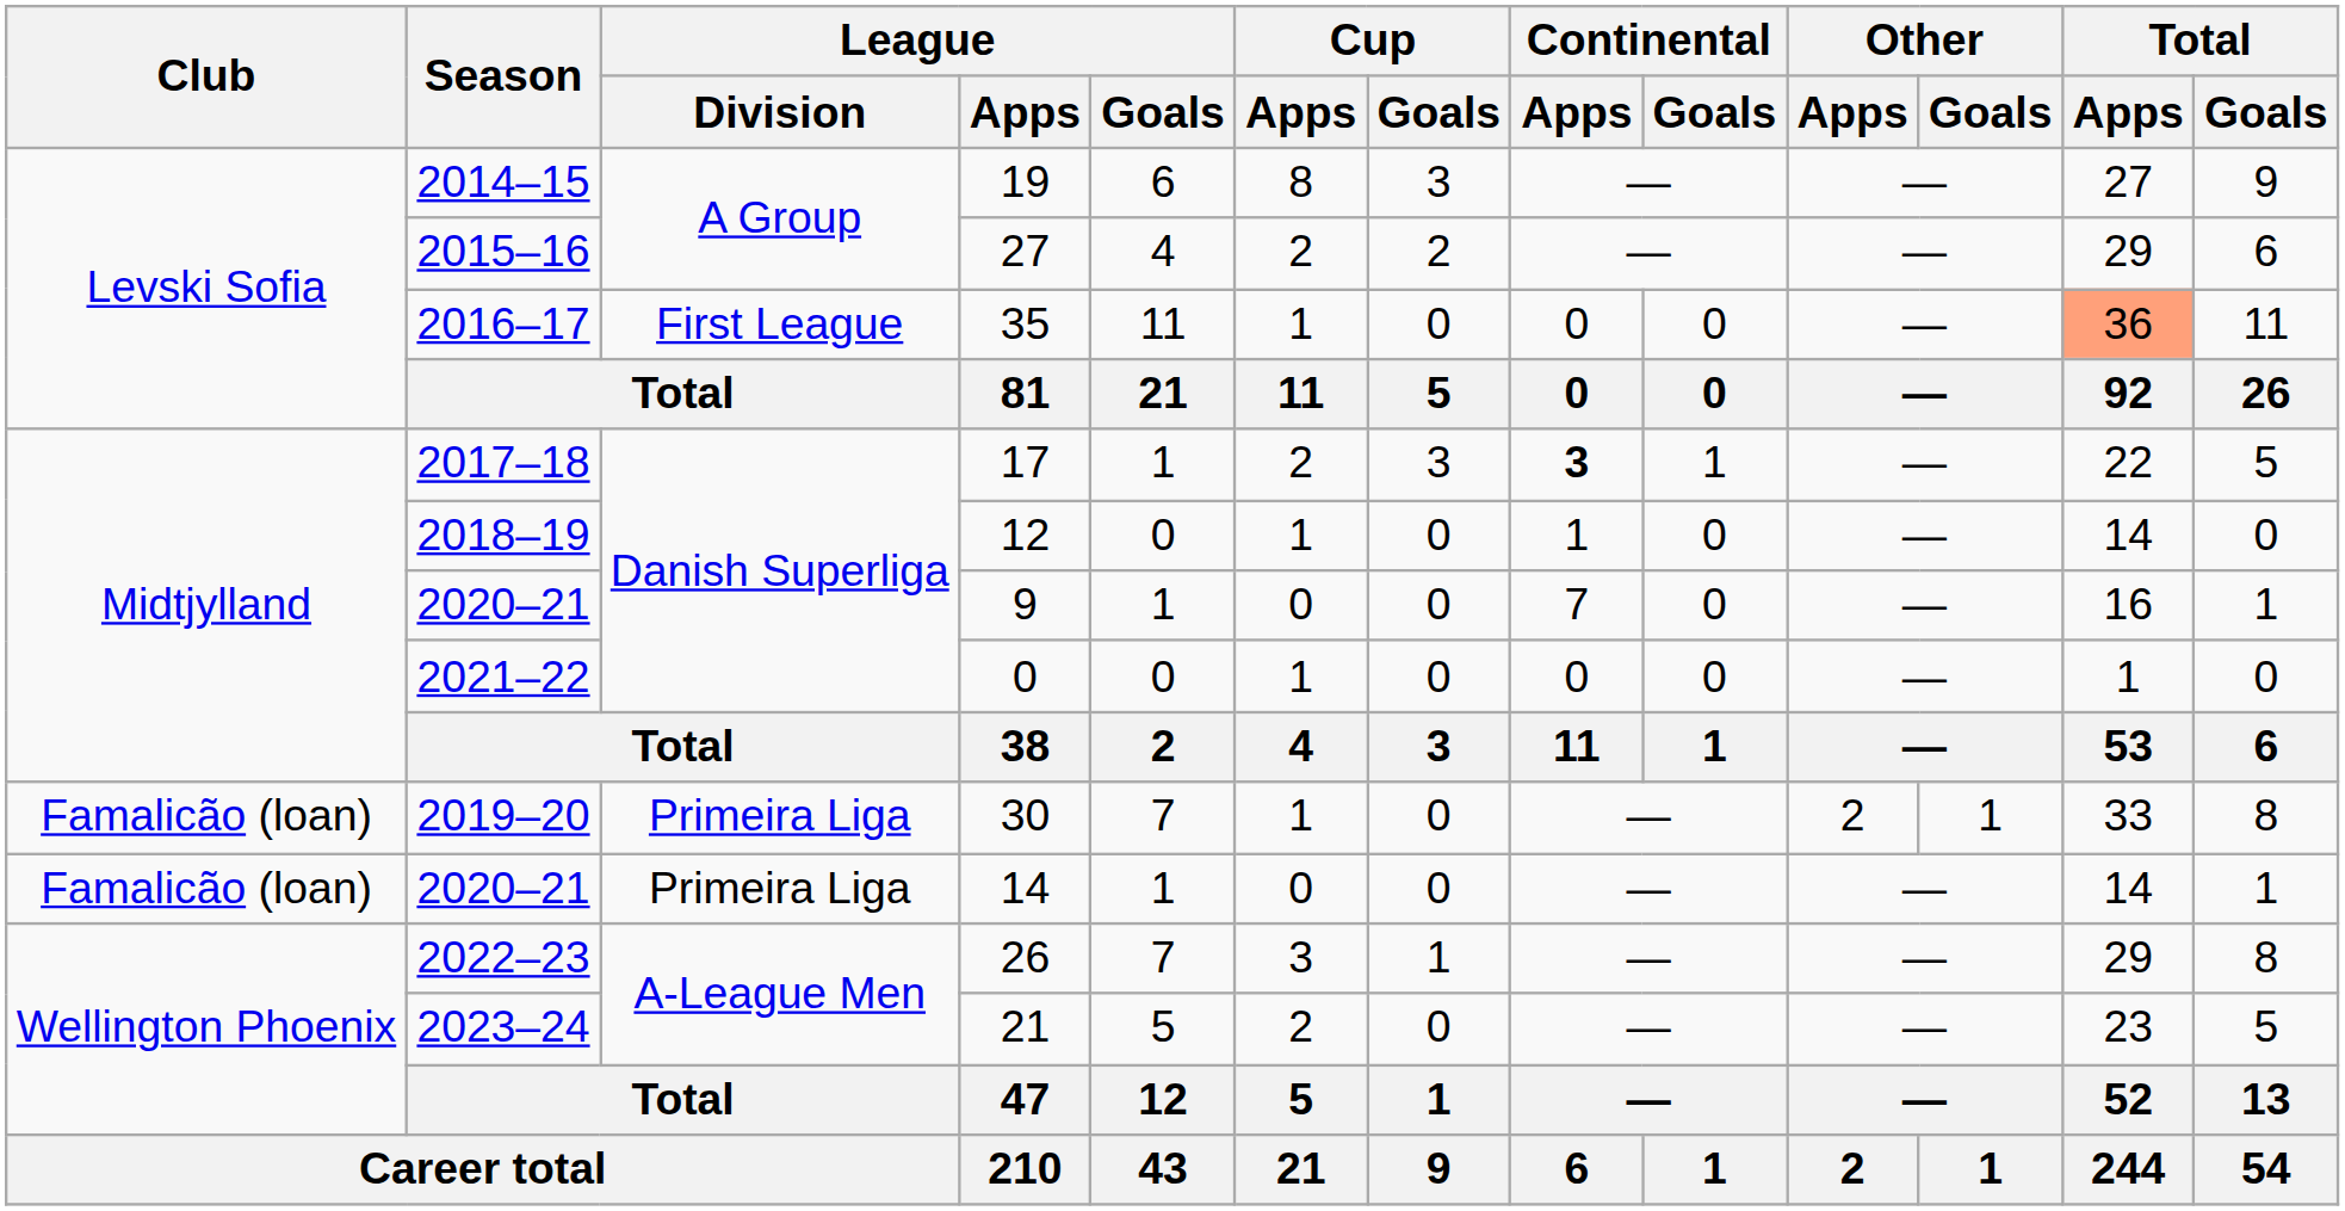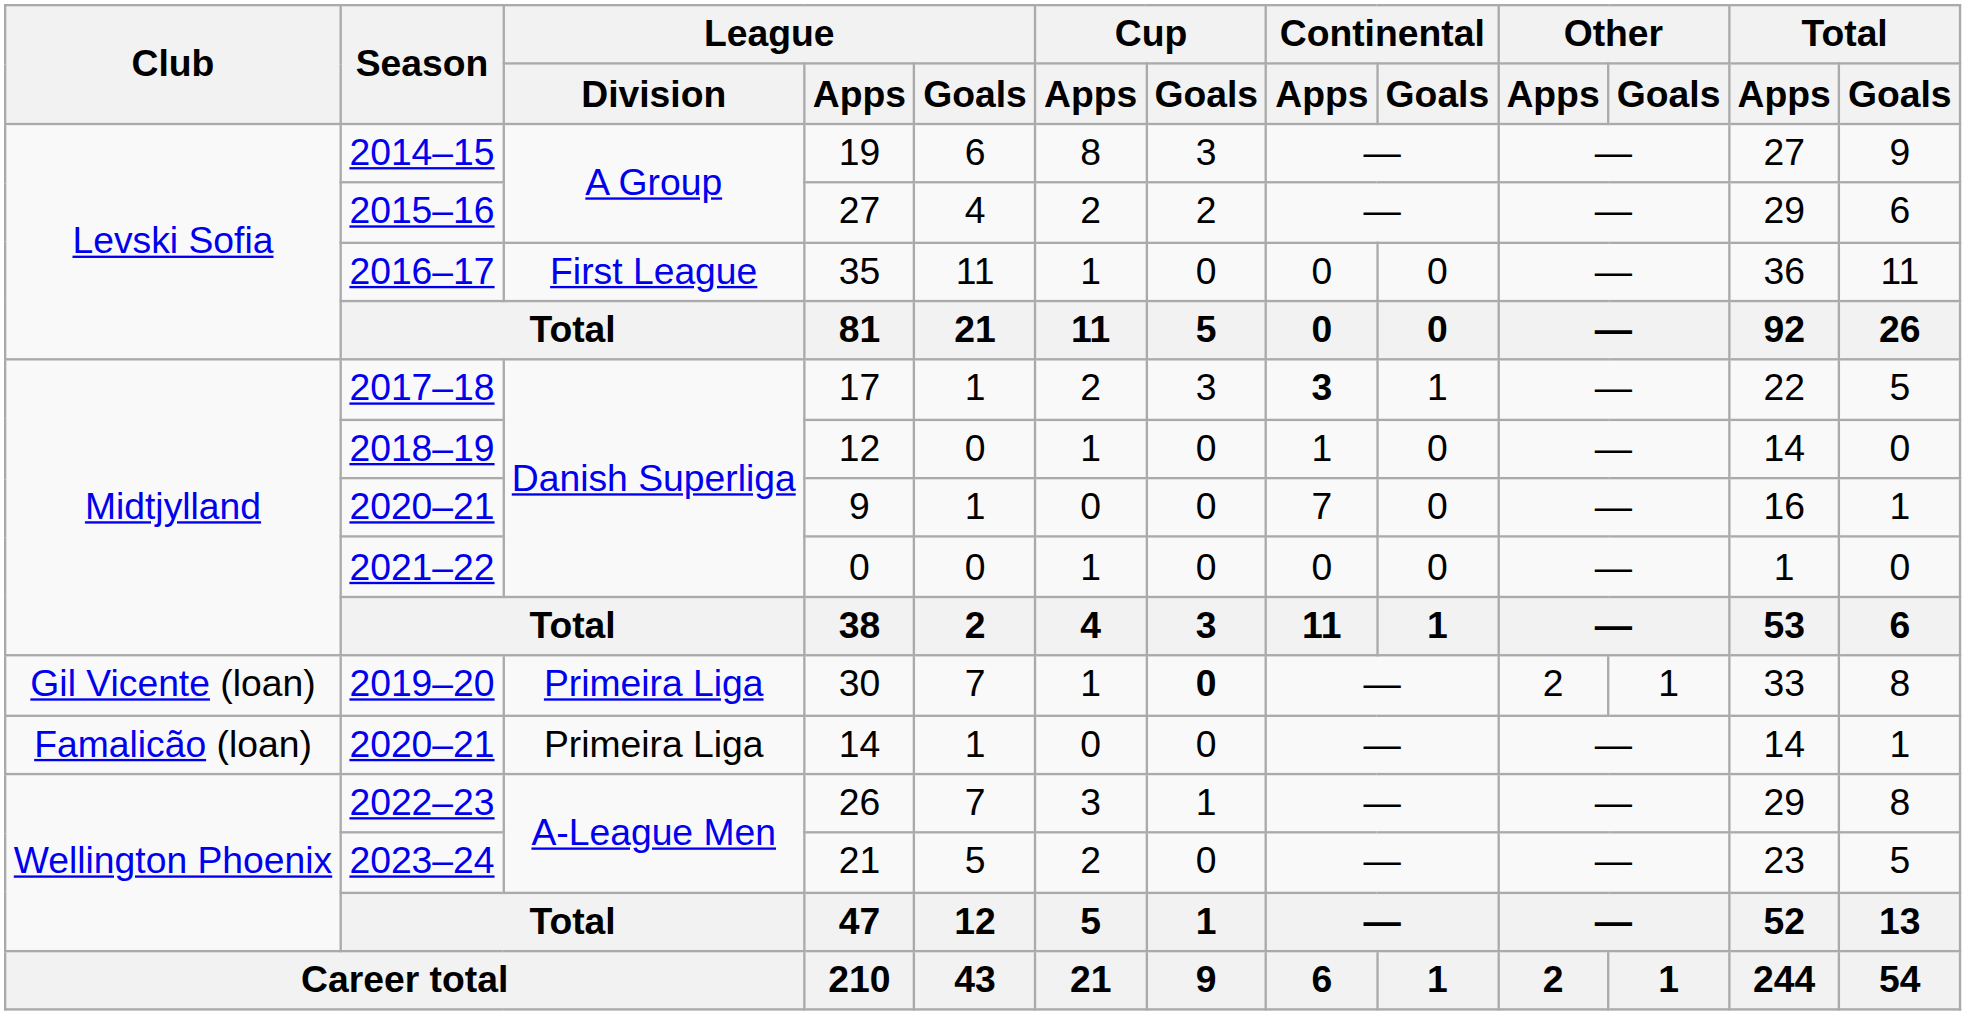35 | Total / Apps: lightsalmon background -> no background
30 | Club: Famalicão (loan) -> Gil Vicente (loan)
30 | Cup / Goals: normal -> bold
